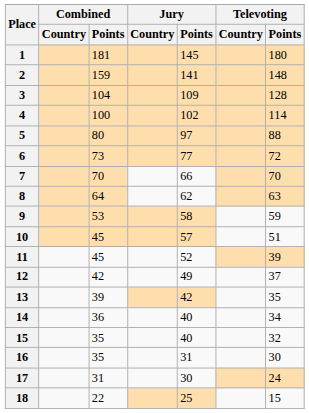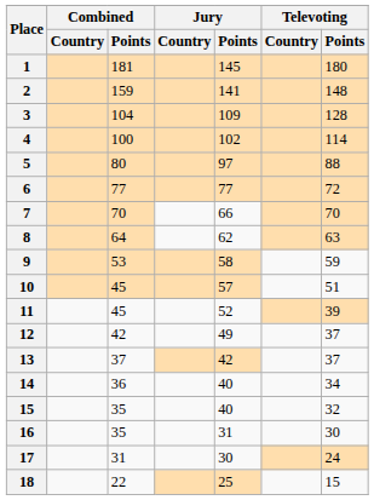6 | Combined / Points: 73 -> 77
13 | Combined / Points: 39 -> 37
13 | Televoting / Points: 35 -> 37
